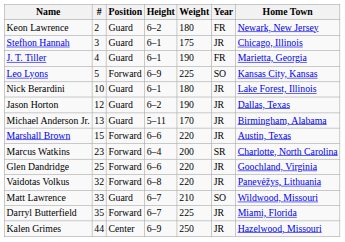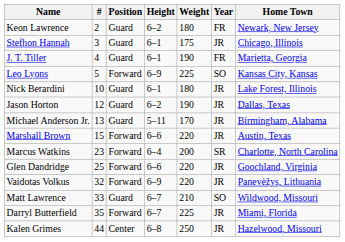Vaidotas Volkus | Height: 6–8 -> 6–9
Kalen Grimes | Height: 6–9 -> 6–8
